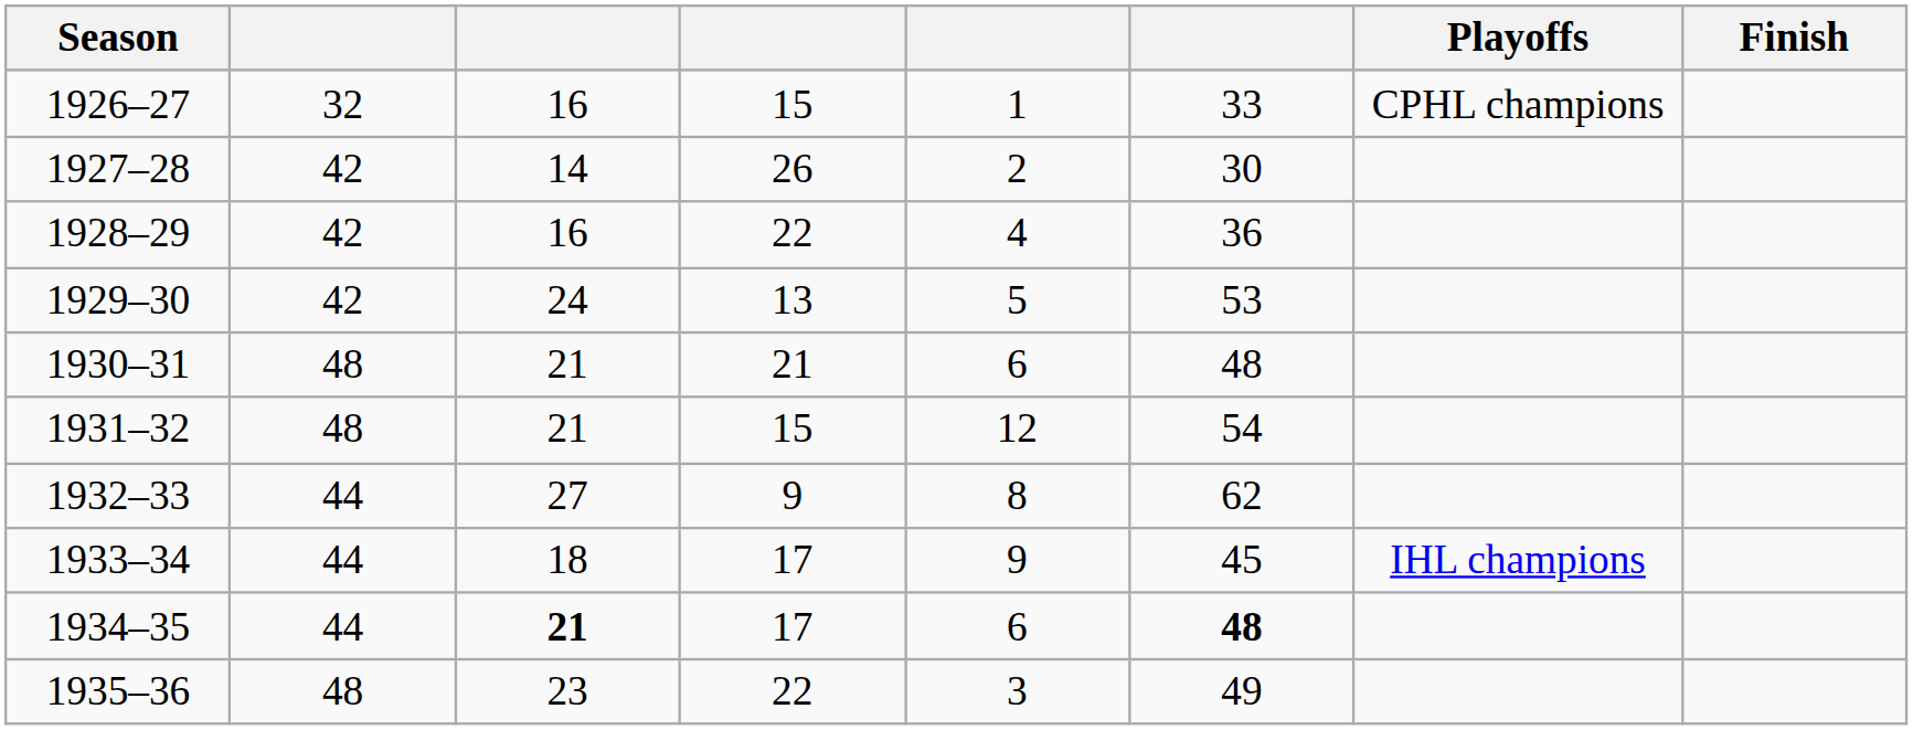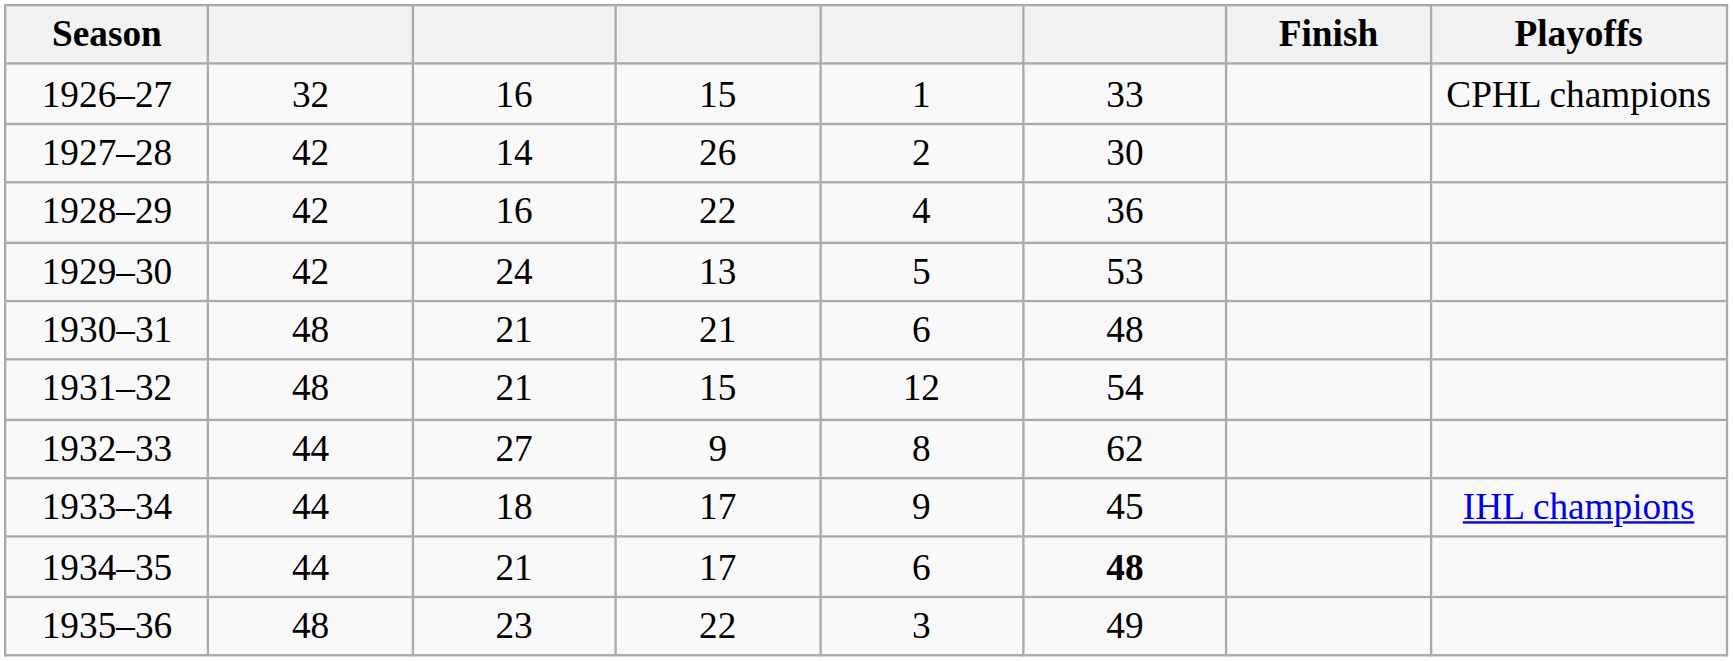columns swapped: Finish <-> Playoffs
1934–35 | column 3: bold -> normal
